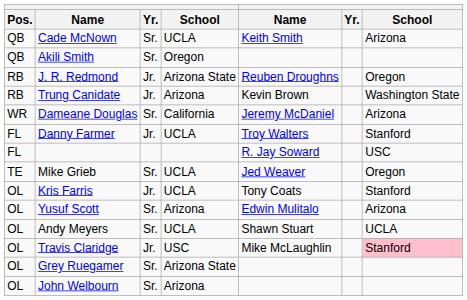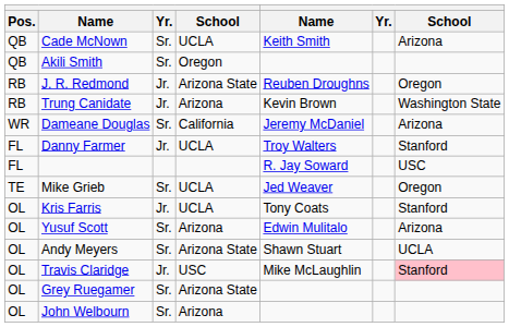Andy Meyers | column 4: UCLA -> Arizona State
